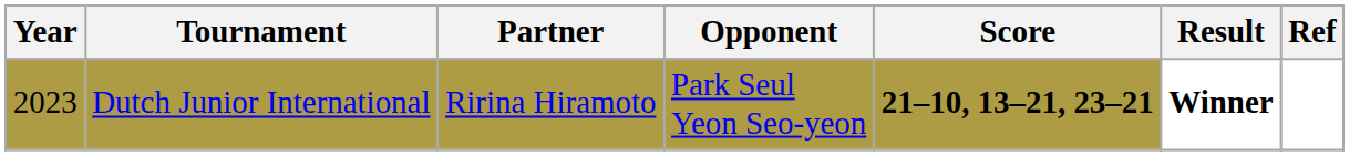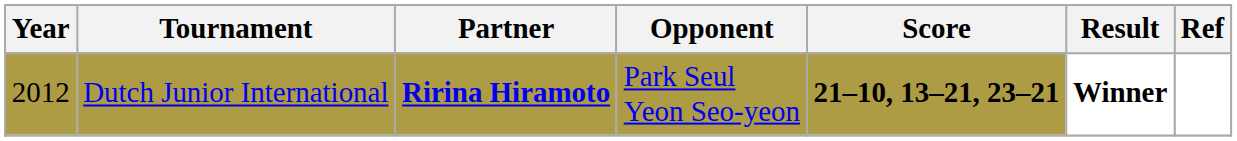Dutch Junior International | Year: 2023 -> 2012
Dutch Junior International | Partner: normal -> bold
